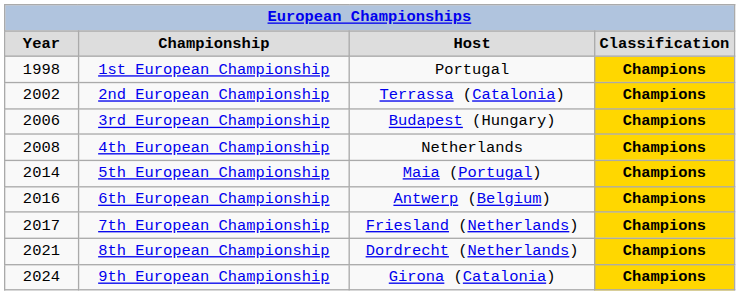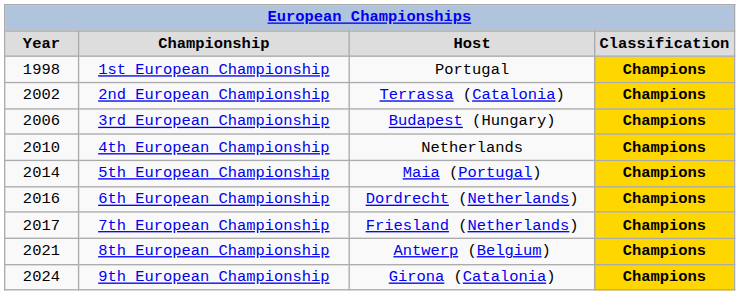4th European Championship | column 1: 2008 -> 2010
6th European Championship | column 3: Antwerp (Belgium) -> Dordrecht (Netherlands)
8th European Championship | column 3: Dordrecht (Netherlands) -> Antwerp (Belgium)
